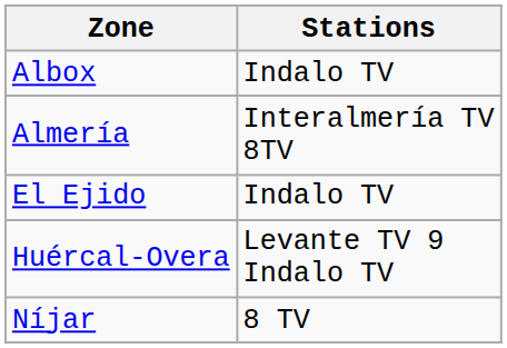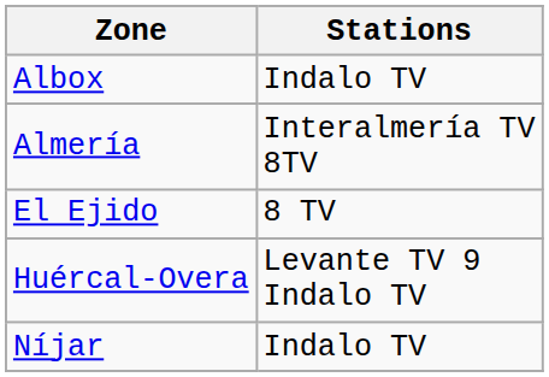El Ejido | Stations: Indalo TV -> 8 TV
Níjar | Stations: 8 TV -> Indalo TV
